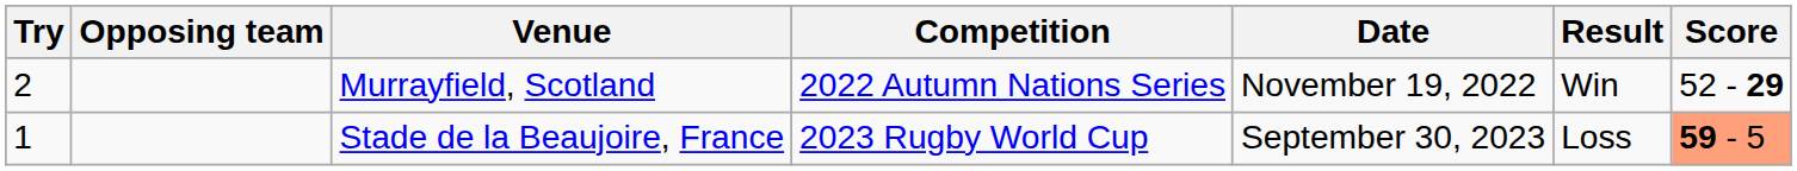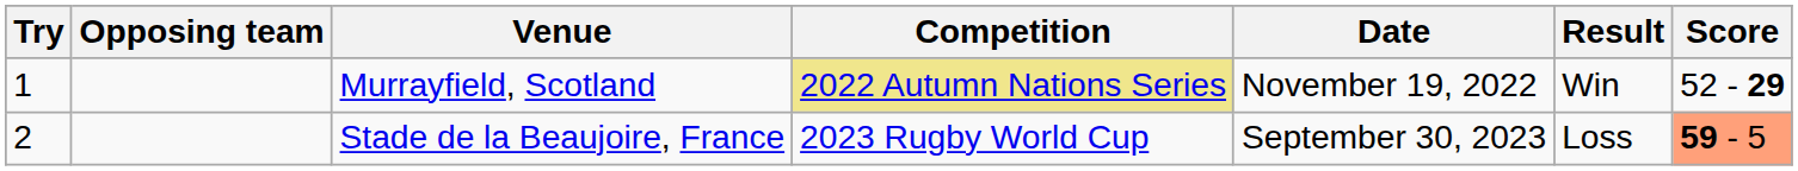Murrayfield, Scotland | Try: 2 -> 1
Murrayfield, Scotland | Competition: no background -> khaki background
Stade de la Beaujoire, France | Try: 1 -> 2
